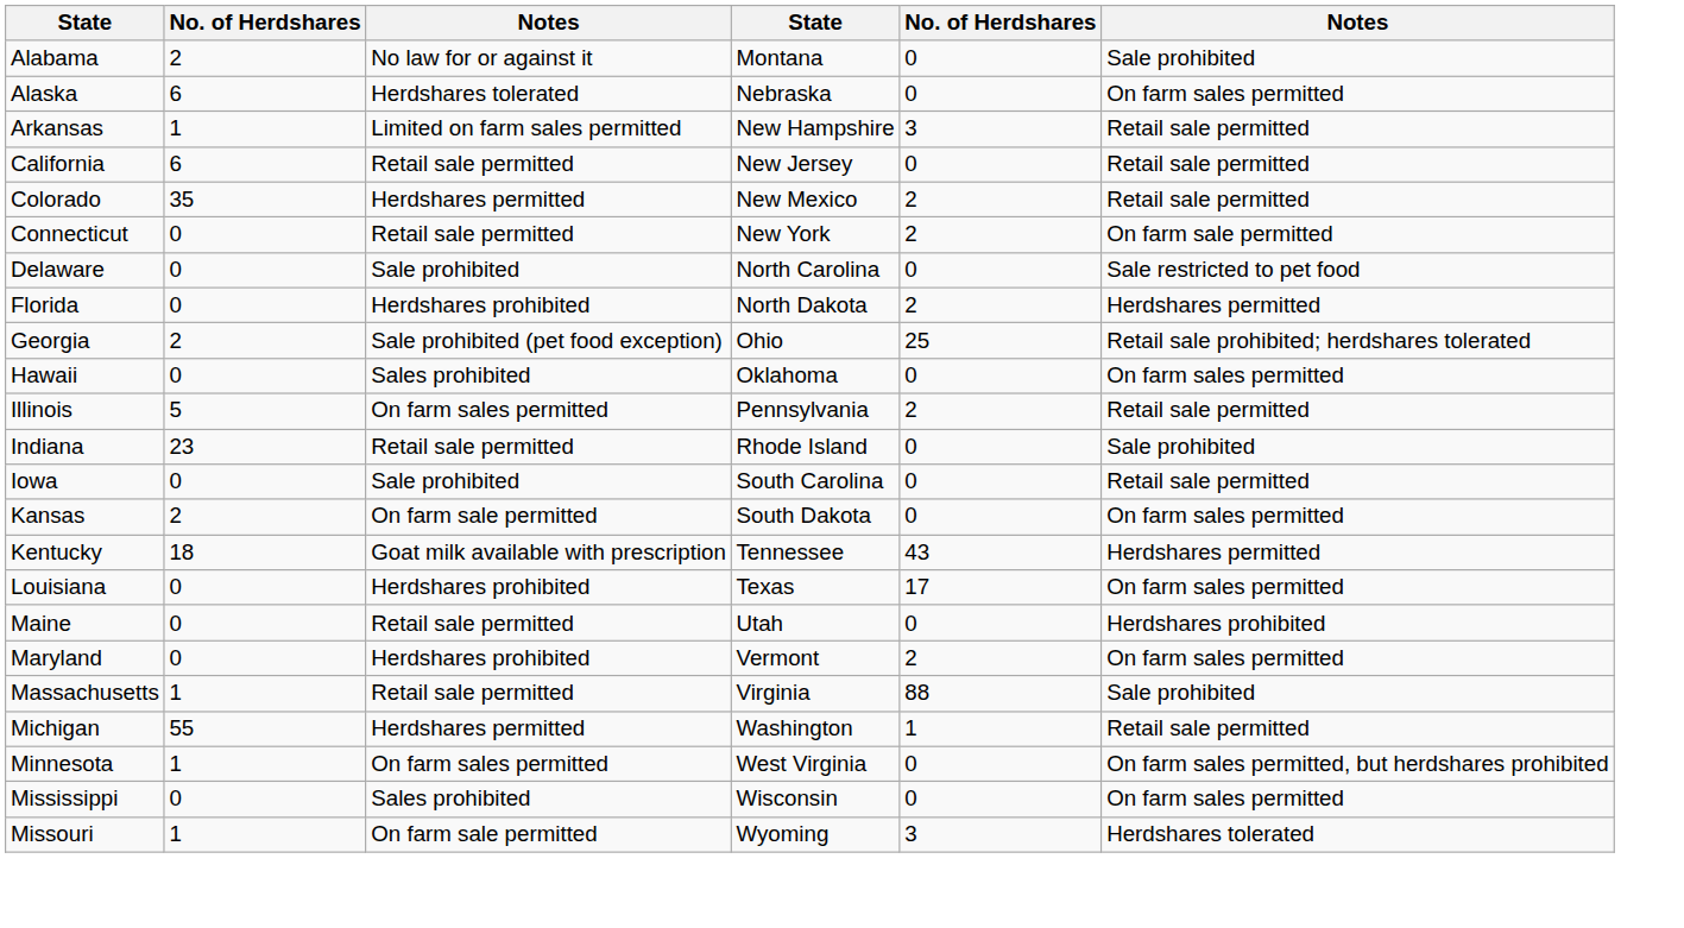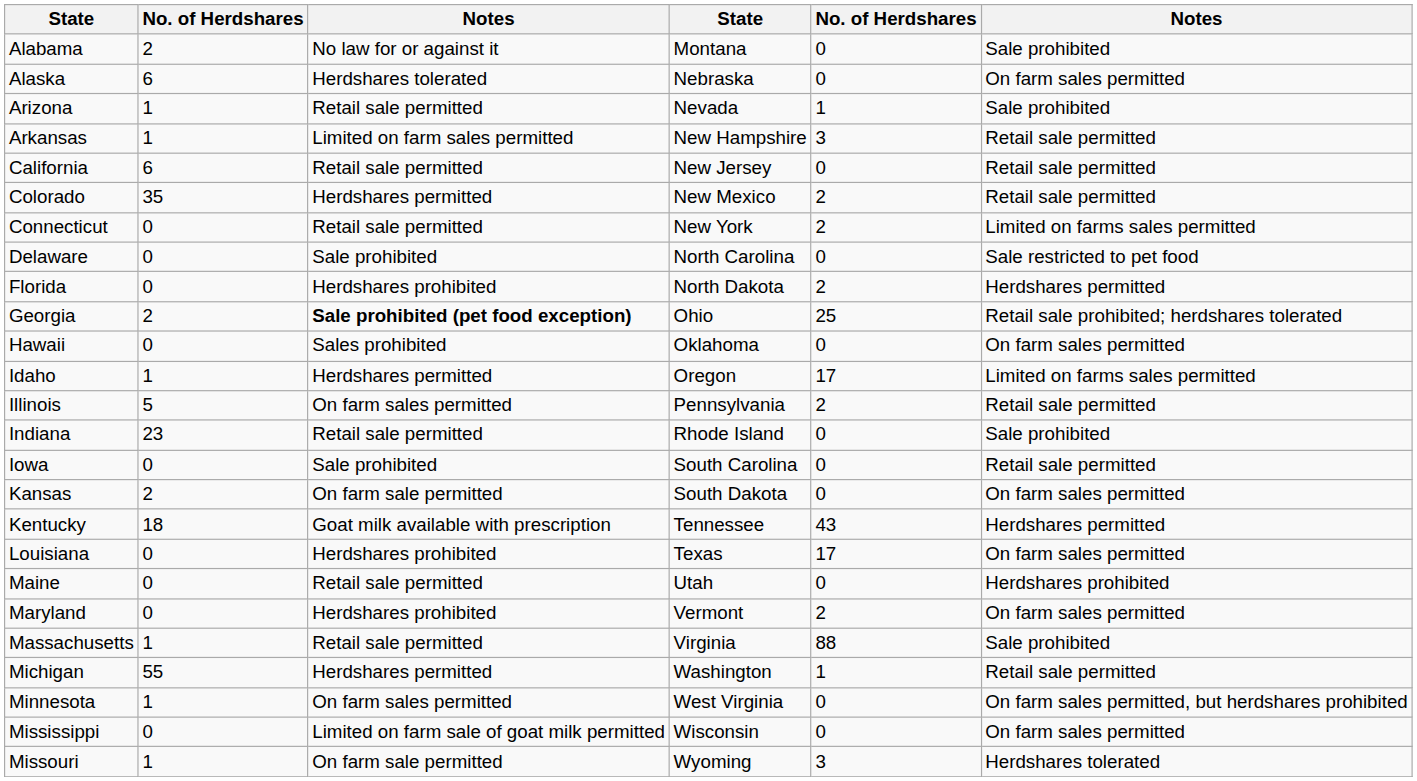+ row: Arizona | 1 | Retail sale permitted | Nevada | 1 | Sale prohibited
Connecticut | column 6: On farm sale permitted -> Limited on farms sales permitted
Georgia | column 3: normal -> bold
+ row: Idaho | 1 | Herdshares permitted | Oregon | 17 | Limited on farms sales permitted
Mississippi | column 3: Sales prohibited -> Limited on farm sale of goat milk permitted
